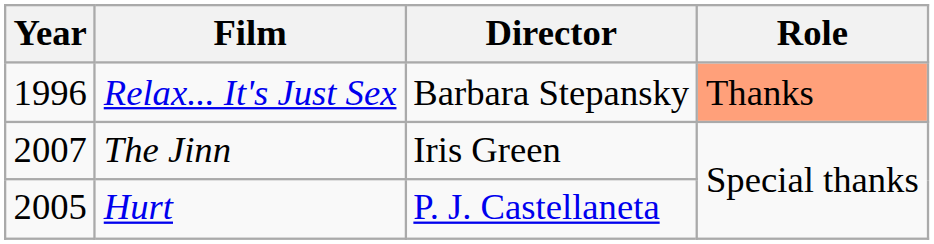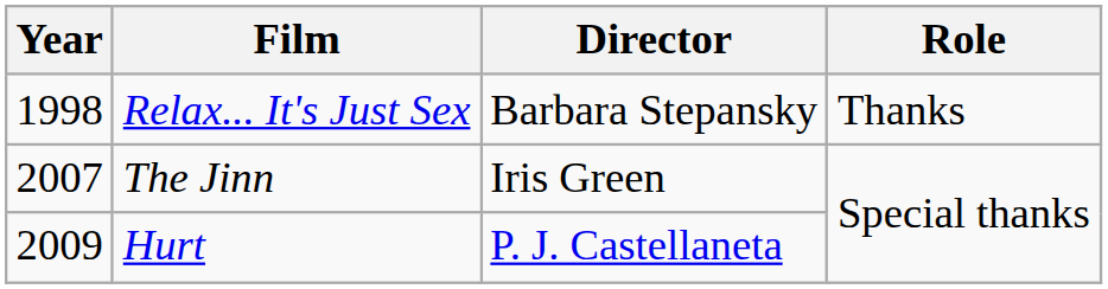Relax... It's Just Sex | Year: 1996 -> 1998
Relax... It's Just Sex | Role: lightsalmon background -> no background
Hurt | Year: 2005 -> 2009
